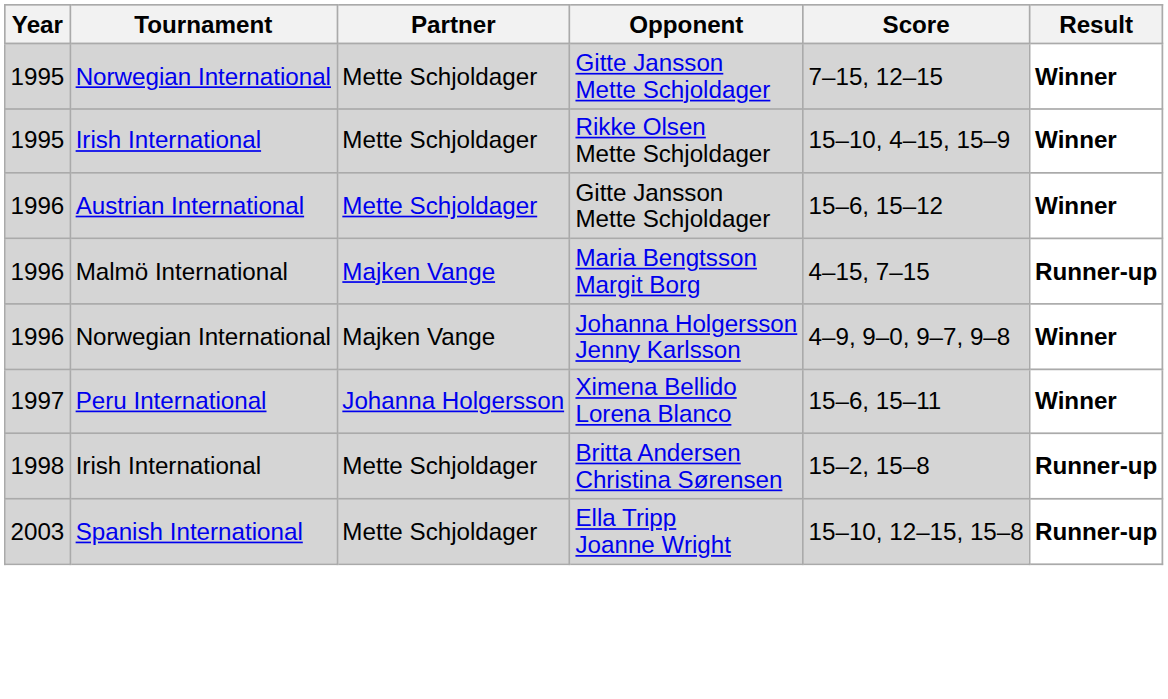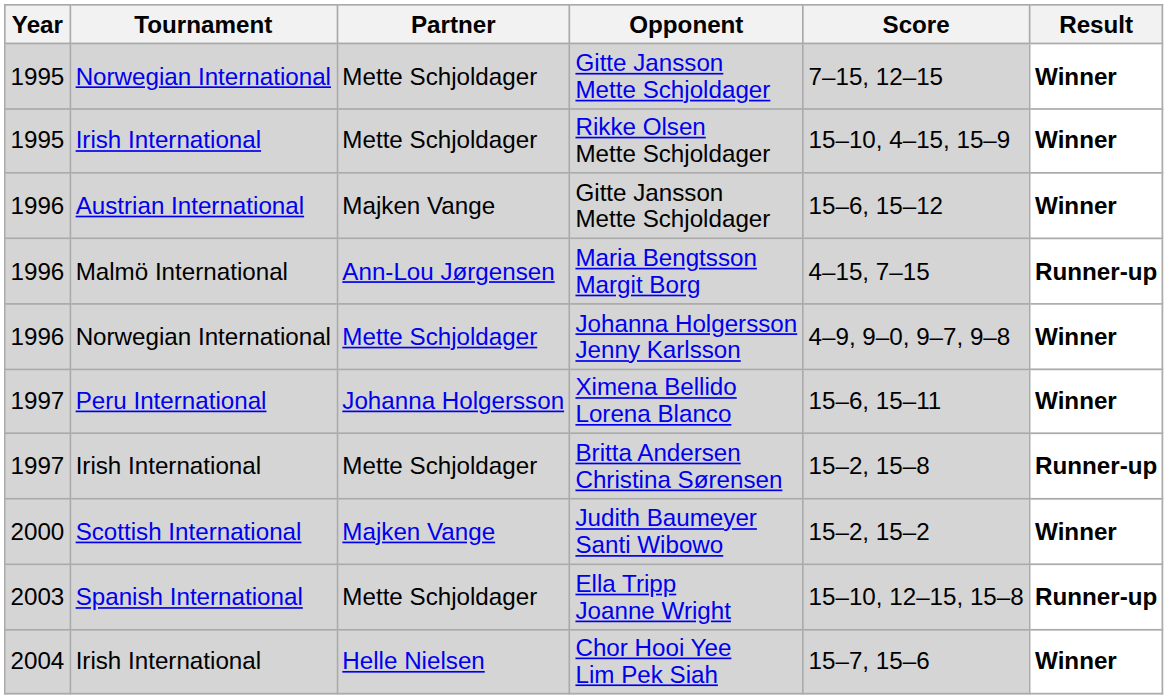Austrian International / Gitte Jansson Mette Schjoldager | Partner: Mette Schjoldager -> Majken Vange
Maria Bengtsson Margit Borg | Partner: Majken Vange -> Ann-Lou Jørgensen
Johanna Holgersson Jenny Karlsson | Partner: Majken Vange -> Mette Schjoldager
Britta Andersen Christina Sørensen | Year: 1998 -> 1997
+ row: 2000 | Scottish International | Majken Vange | Judith Baumeyer Santi Wibowo | 15–2, 15–2 | Winner
+ row: 2004 | Irish International | Helle Nielsen | Chor Hooi Yee Lim Pek Siah | 15–7, 15–6 | Winner
